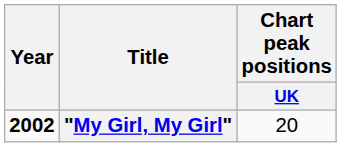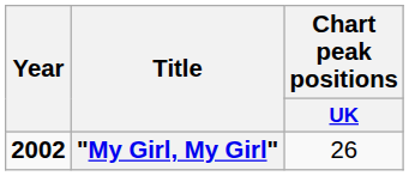"My Girl, My Girl" | Chart peak positions / UK: 20 -> 26
